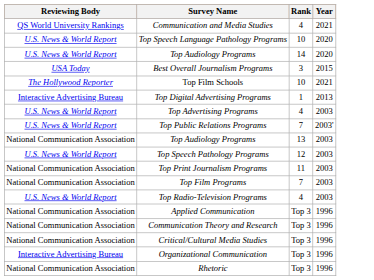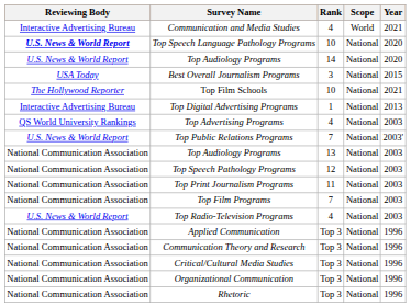+ column: Scope | World | National | National | National | National | National | National | National | National | National | National | National | National | National | National | National | National | National
Communication and Media Studies | Reviewing Body: QS World University Rankings -> Interactive Advertising Bureau
Top Speech Language Pathology Programs | Reviewing Body: normal -> bold
Top Advertising Programs | Reviewing Body: U.S. News & World Report -> QS World University Rankings
Top Speech Pathology Programs | Reviewing Body: U.S. News & World Report -> National Communication Association
Organizational Communication | Reviewing Body: Interactive Advertising Bureau -> National Communication Association
